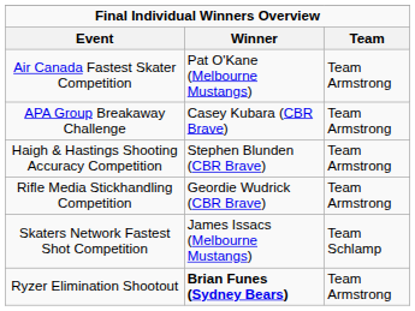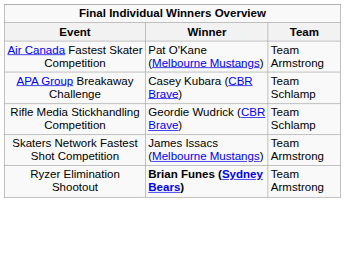APA Group Breakaway Challenge | Team: Team Armstrong -> Team Schlamp
- row: Haigh & Hastings Shooting Accuracy Competition | Stephen Blunden (CBR Brave) | Team Armstrong
Rifle Media Stickhandling Competition | Team: Team Armstrong -> Team Schlamp
Skaters Network Fastest Shot Competition | Team: Team Schlamp -> Team Armstrong
